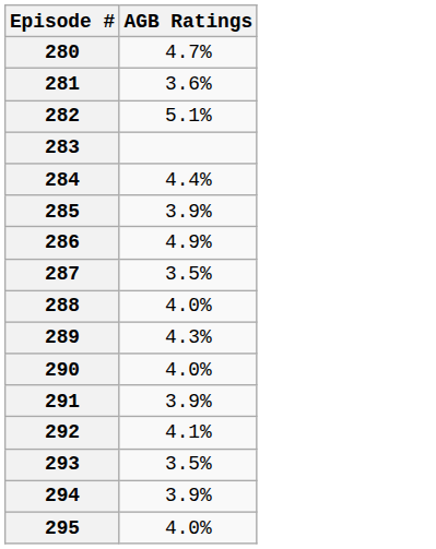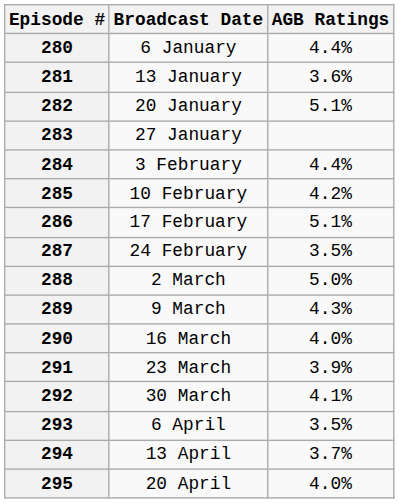+ column: Broadcast Date | 6 January | 13 January | 20 January | 27 January | 3 February | 10 February | 17 February | 24 February | 2 March | 9 March | 16 March | 23 March | 30 March | 6 April | 13 April | 20 April
280 | AGB Ratings: 4.7% -> 4.4%
285 | AGB Ratings: 3.9% -> 4.2%
286 | AGB Ratings: 4.9% -> 5.1%
288 | AGB Ratings: 4.0% -> 5.0%
294 | AGB Ratings: 3.9% -> 3.7%
